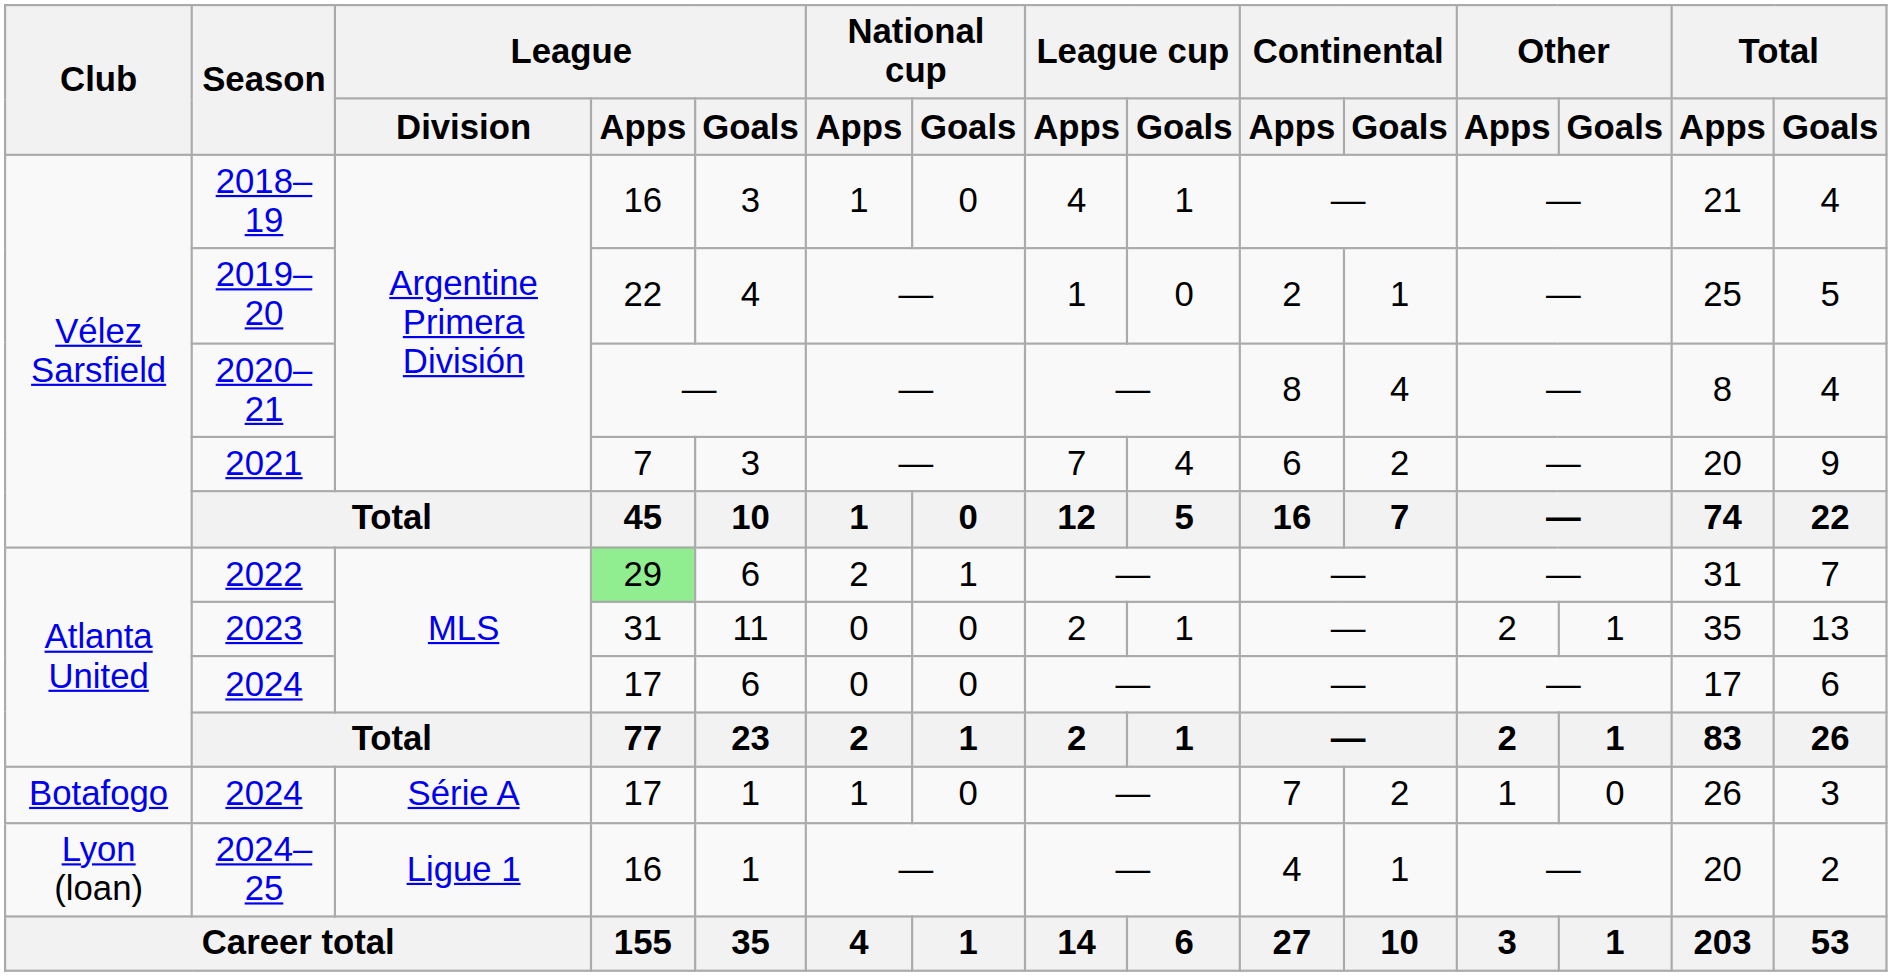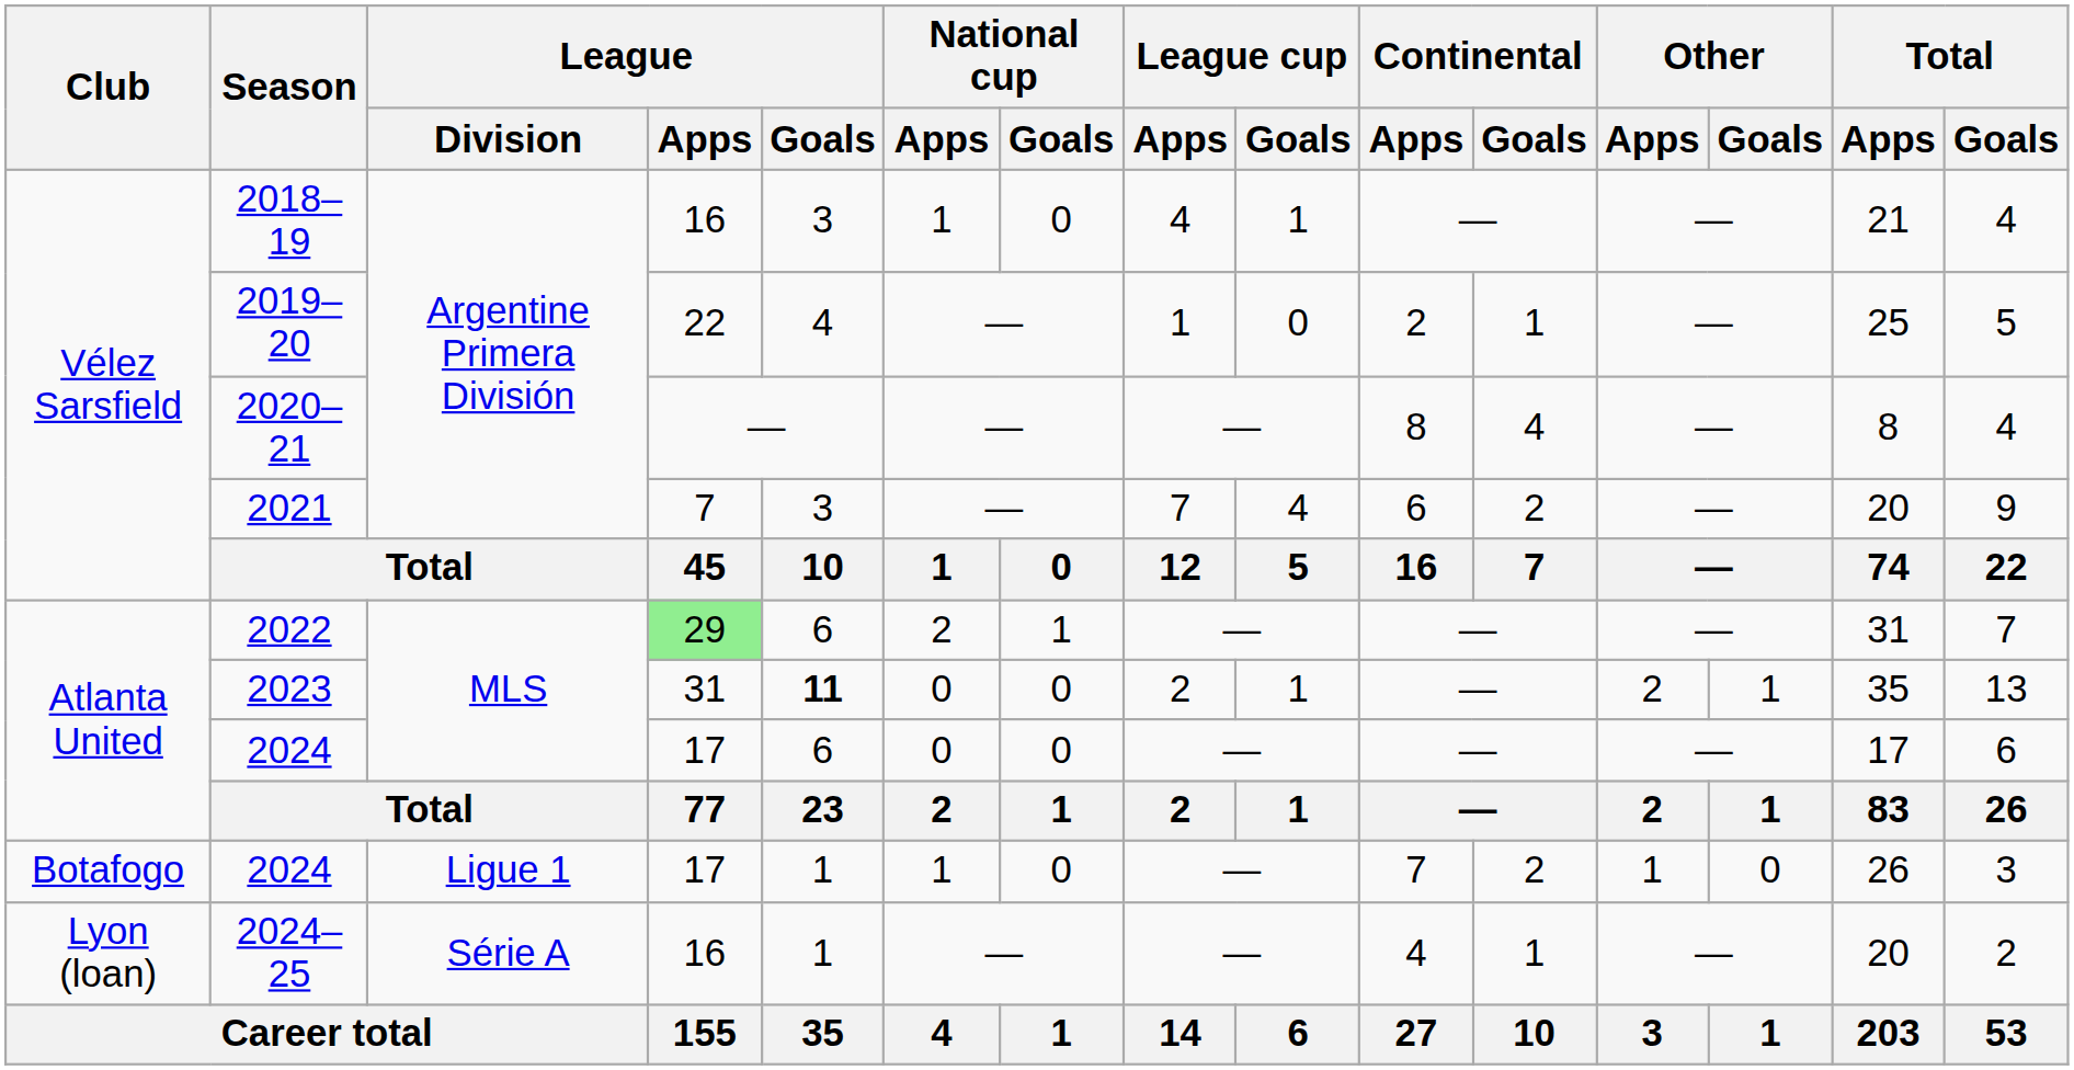2023 | League / Goals: normal -> bold
Botafogo / 2024 | League / Division: Série A -> Ligue 1
2024–25 | League / Division: Ligue 1 -> Série A
